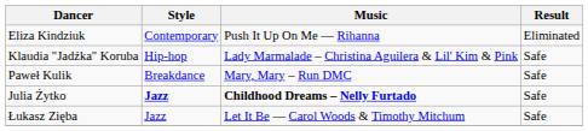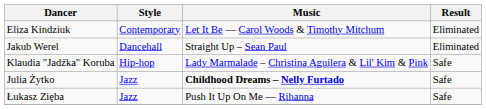Eliza Kindziuk | Music: Push It Up On Me — Rihanna -> Let It Be — Carol Woods & Timothy Mitchum
+ row: Jakub Werel | Dancehall | Straight Up – Sean Paul | Eliminated
- row: Paweł Kulik | Breakdance | Mary, Mary – Run DMC | Safe
Julia Żytko | Style: bold -> normal
Łukasz Zięba | Music: Let It Be — Carol Woods & Timothy Mitchum -> Push It Up On Me — Rihanna
